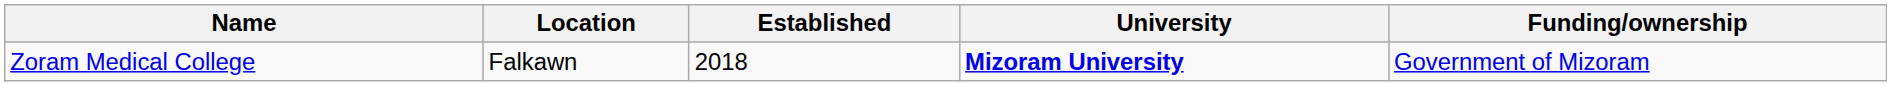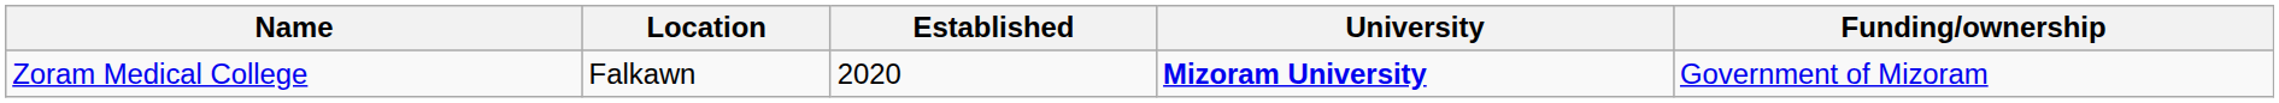Zoram Medical College | Established: 2018 -> 2020
